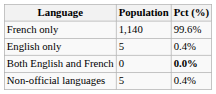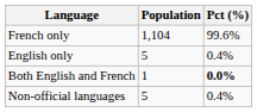French only | Population: 1,140 -> 1,104
Both English and French | Population: 0 -> 1
